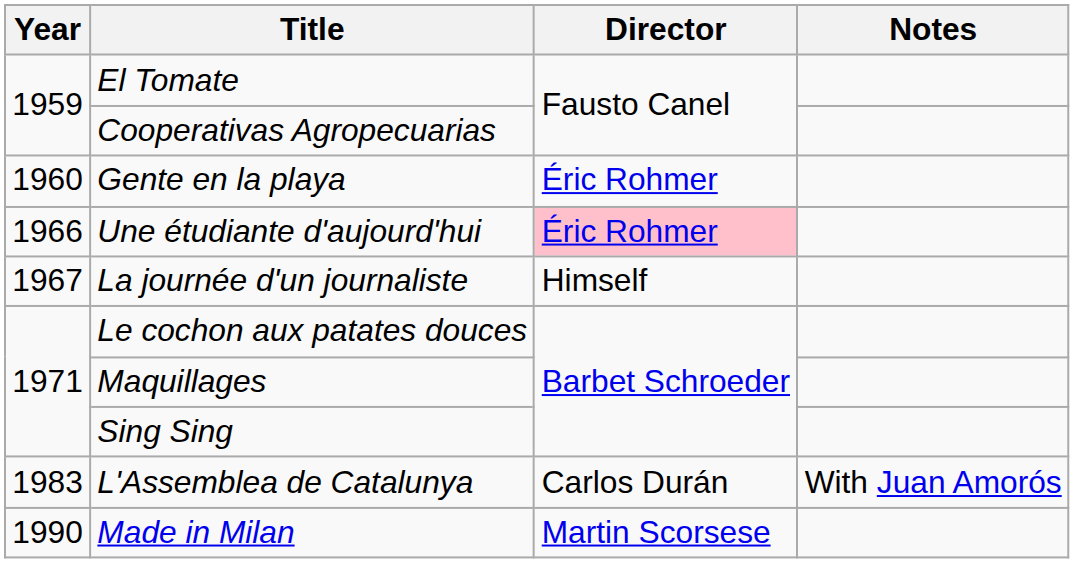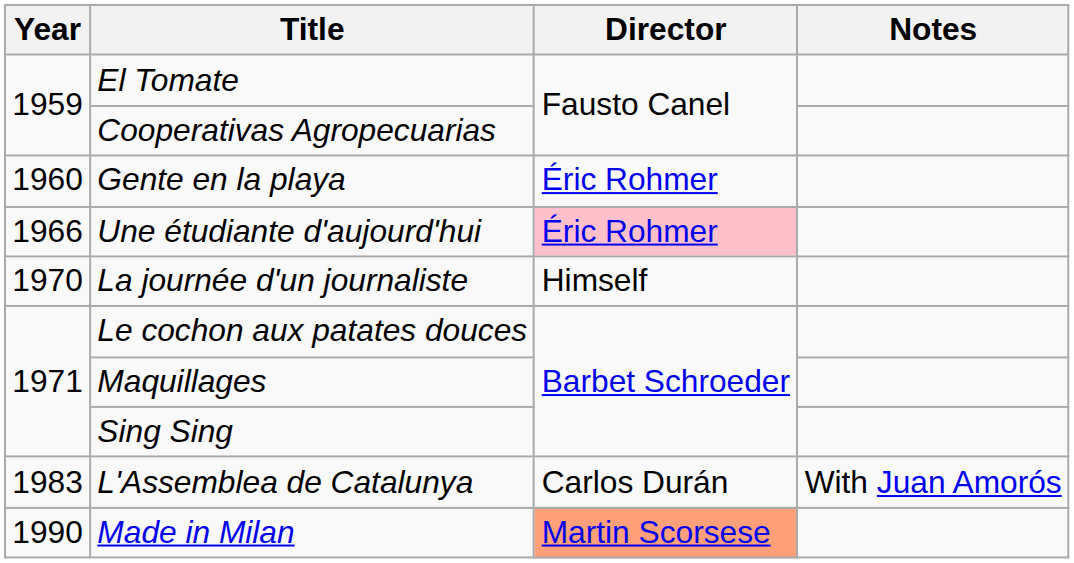La journée d'un journaliste | Year: 1967 -> 1970
Made in Milan | Director: no background -> lightsalmon background
